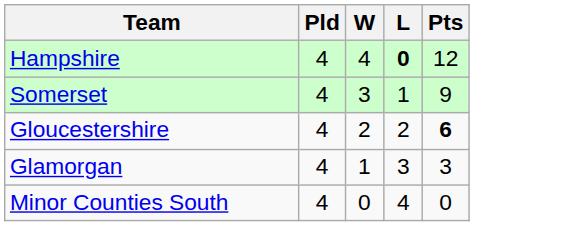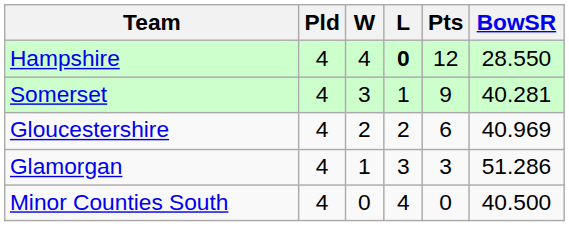+ column: BowSR | 28.550 | 40.281 | 40.969 | 51.286 | 40.500
Gloucestershire | Pts: bold -> normal
